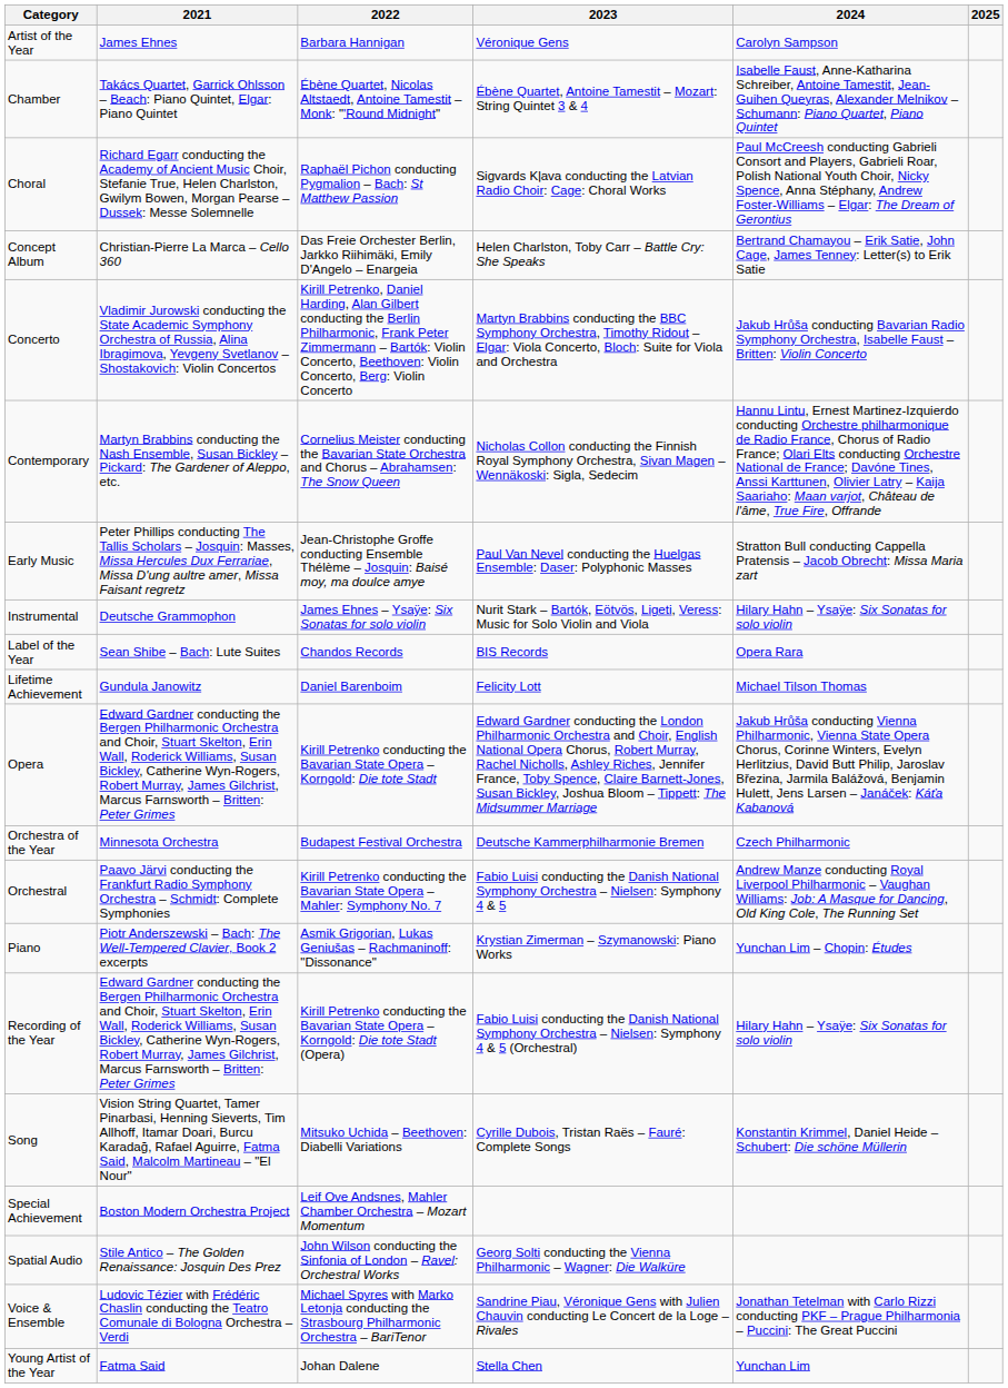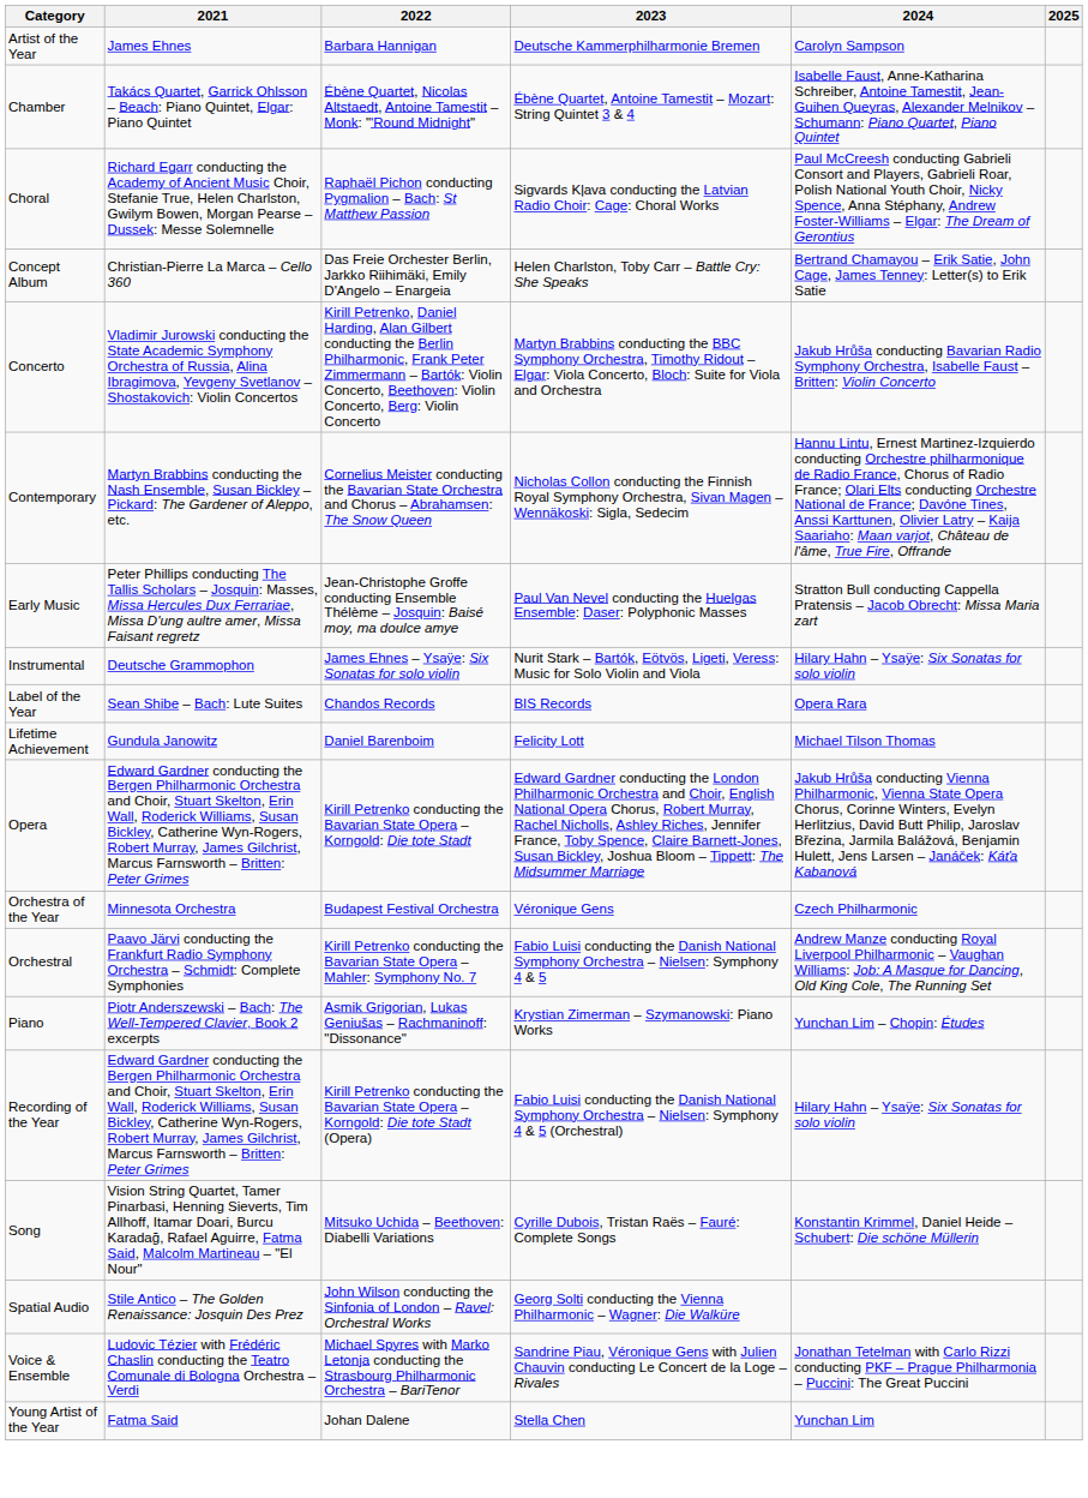Artist of the Year | 2023: Véronique Gens -> Deutsche Kammerphilharmonie Bremen
Orchestra of the Year | 2023: Deutsche Kammerphilharmonie Bremen -> Véronique Gens
- row: Special Achievement | Boston Modern Orchestra Project | Leif Ove Andsnes, Mahler Chamber Orchestra – Mozart Momentum
